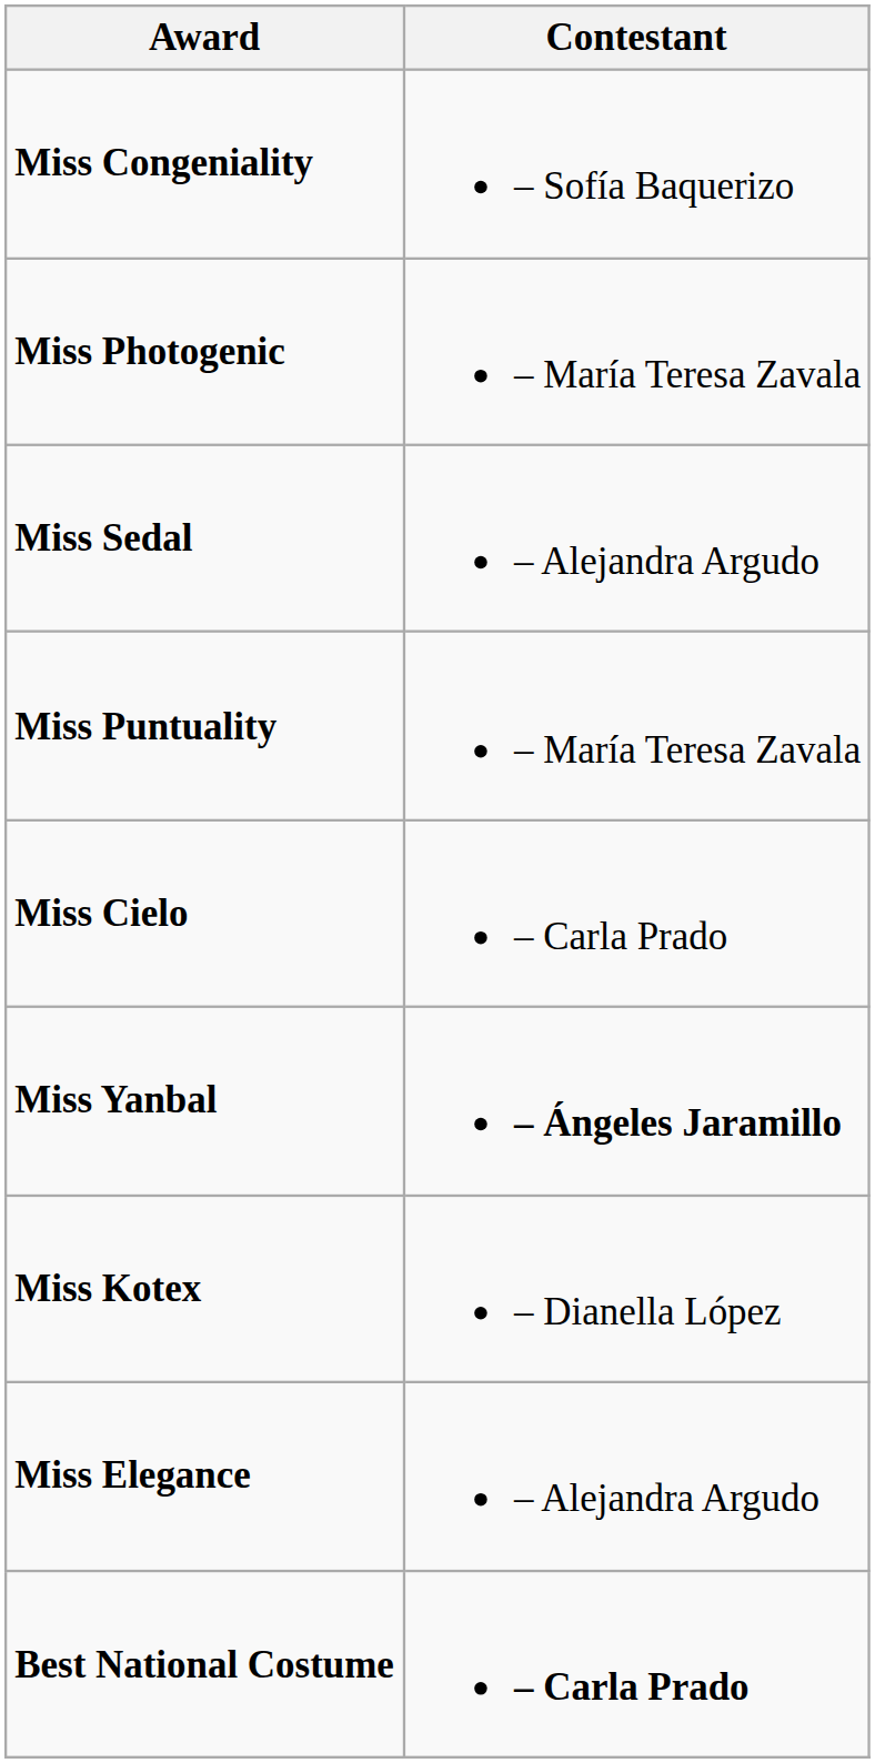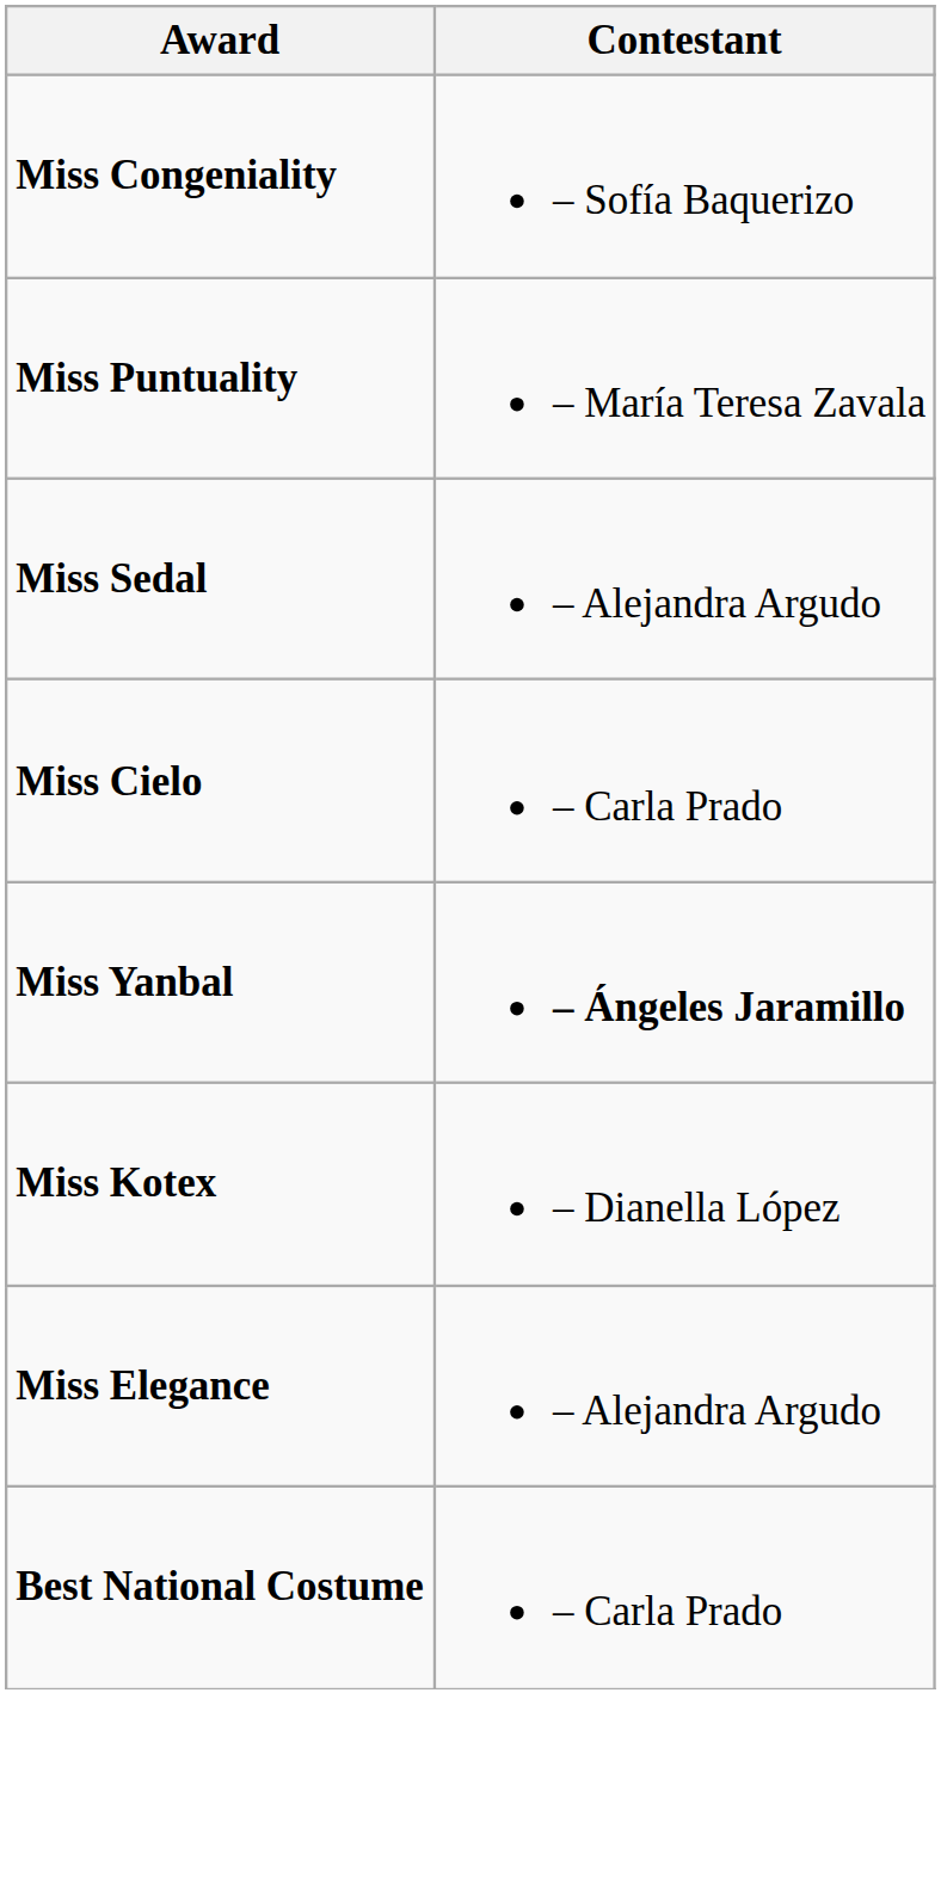- row: Miss Photogenic | – María Teresa Zavala
rows swapped: Miss Sedal <-> Miss Puntuality
Best National Costume | Contestant: bold -> normal
